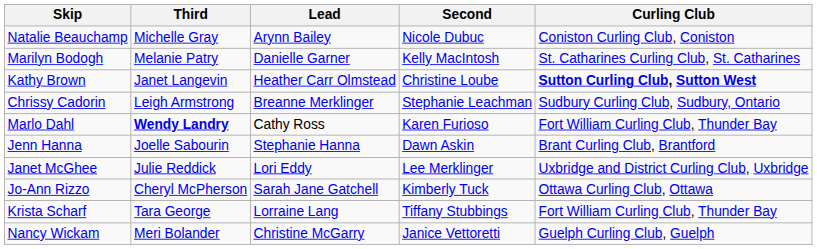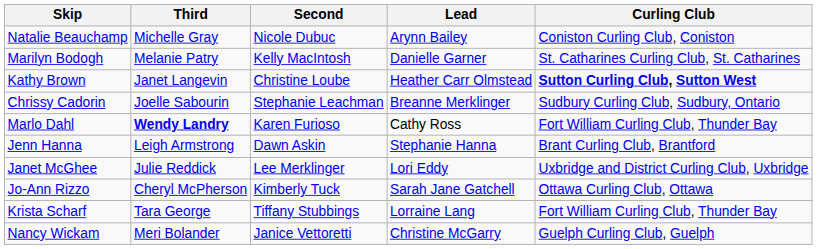columns swapped: Second <-> Lead
Chrissy Cadorin | Third: Leigh Armstrong -> Joelle Sabourin
Jenn Hanna | Third: Joelle Sabourin -> Leigh Armstrong
